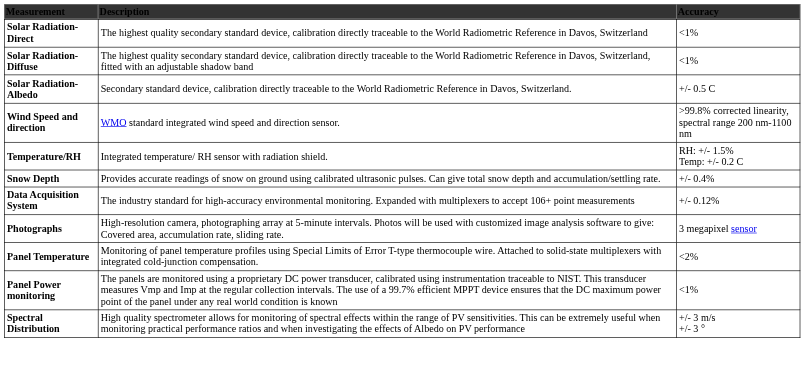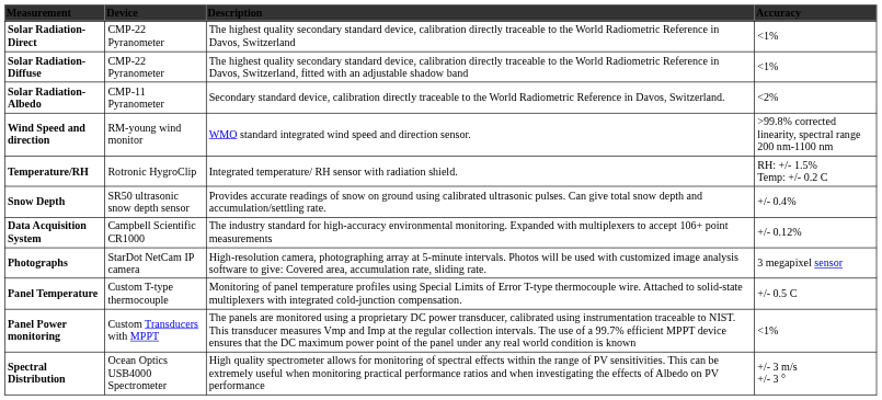+ column: Device | CMP-22 Pyranometer | CMP-22 Pyranometer | CMP-11 Pyranometer | RM-young wind monitor | Rotronic HygroClip | SR50 ultrasonic snow depth sensor | Campbell Scientific CR1000 | StarDot NetCam IP camera | Custom T-type thermocouple | Custom Transducers with MPPT | Ocean Optics USB4000 Spectrometer
Solar Radiation-Albedo | Accuracy: +/- 0.5 C -> <2%
Panel Temperature | Accuracy: <2% -> +/- 0.5 C
